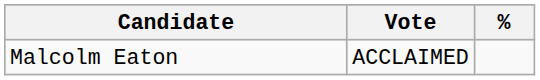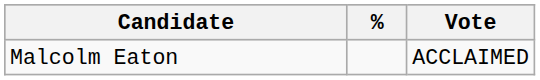columns swapped: Vote <-> %
